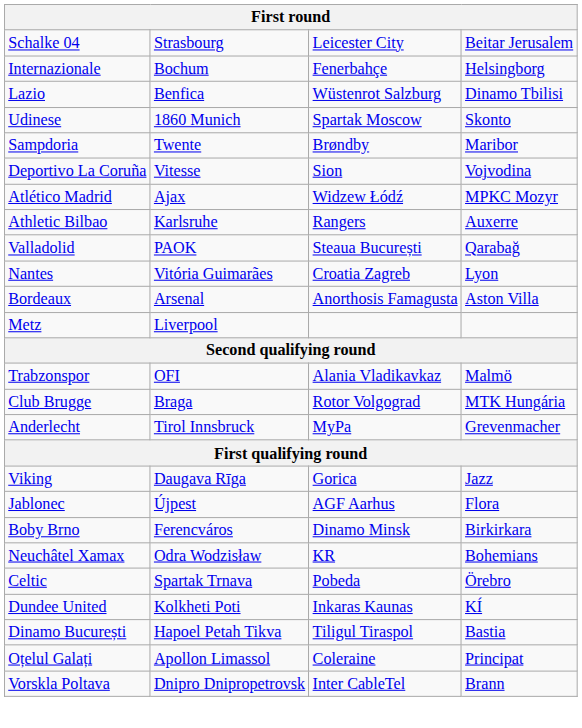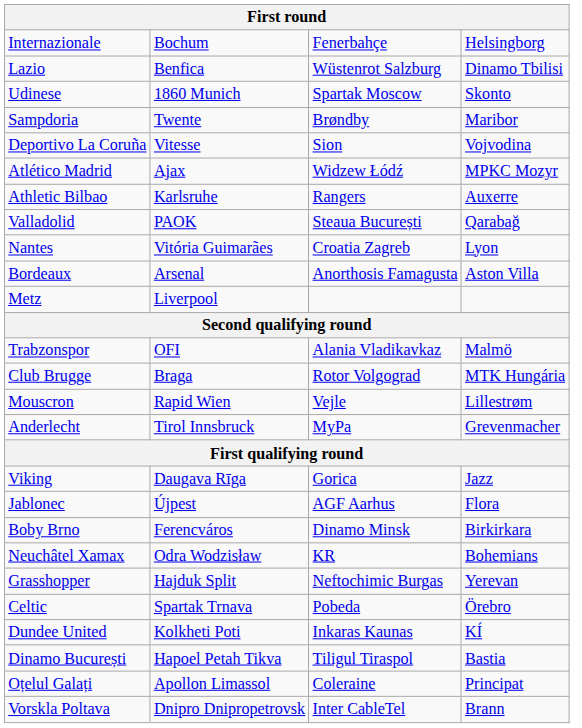- row: Schalke 04 | Strasbourg | Leicester City | Beitar Jerusalem
+ row: Mouscron | Rapid Wien | Vejle | Lillestrøm
+ row: Grasshopper | Hajduk Split | Neftochimic Burgas | Yerevan
